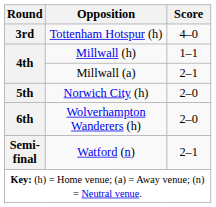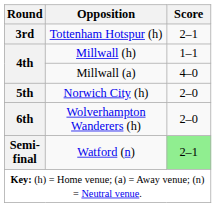Tottenham Hotspur (h) | Score: 4–0 -> 2–1
Millwall (a) | Score: 2–1 -> 4–0
Watford (n) | Score: no background -> lightgreen background
